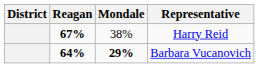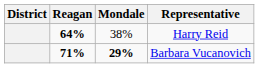Harry Reid | Reagan: 67% -> 64%
Barbara Vucanovich | Reagan: 64% -> 71%
